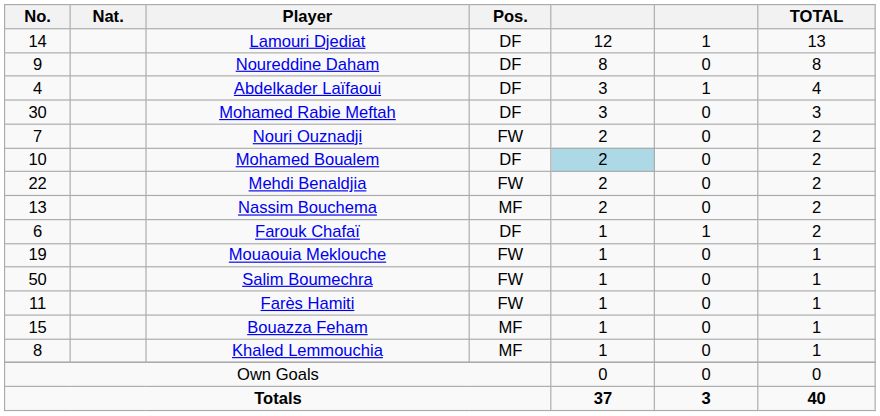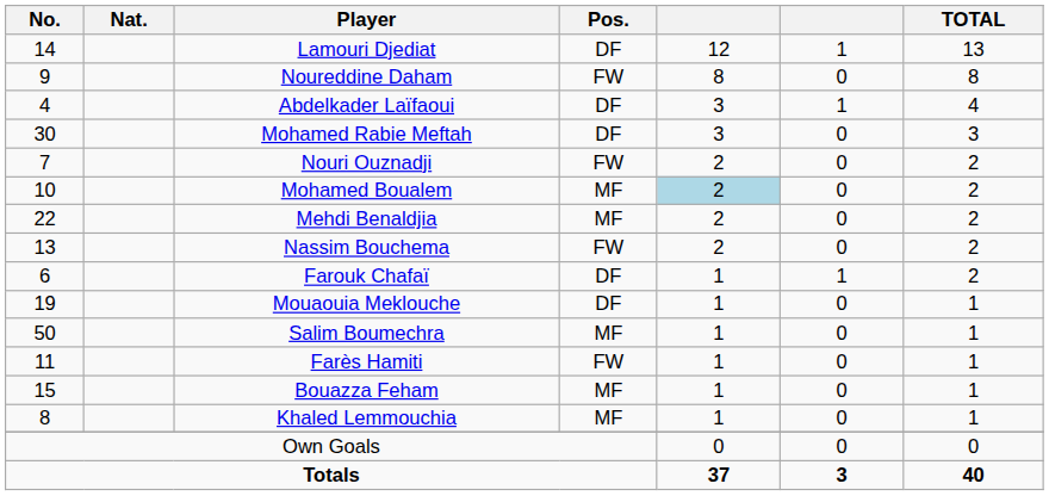Noureddine Daham | Pos.: DF -> FW
Mohamed Boualem | Pos.: DF -> MF
Mehdi Benaldjia | Pos.: FW -> MF
Nassim Bouchema | Pos.: MF -> FW
Mouaouia Meklouche | Pos.: FW -> DF
Salim Boumechra | Pos.: FW -> MF
